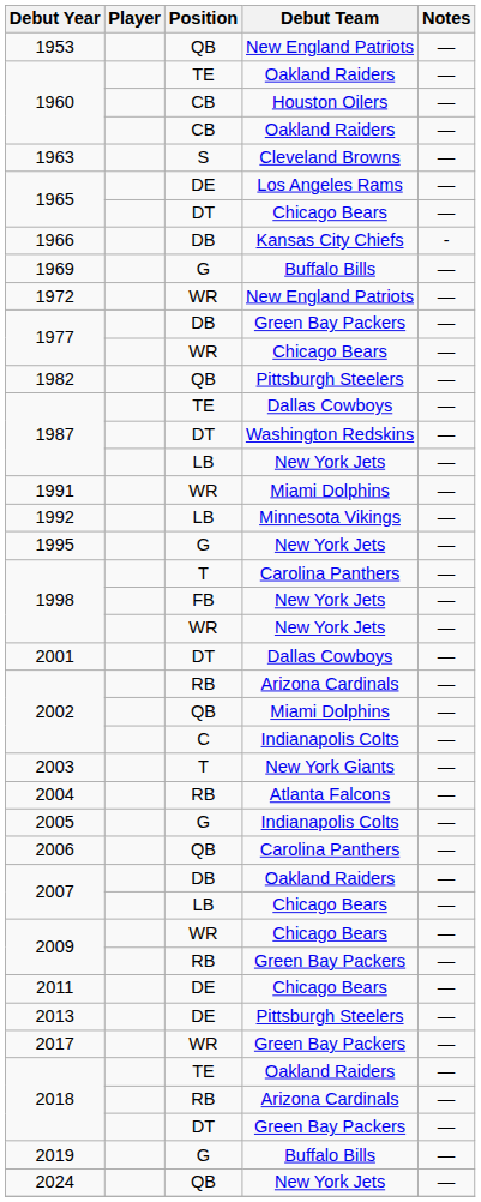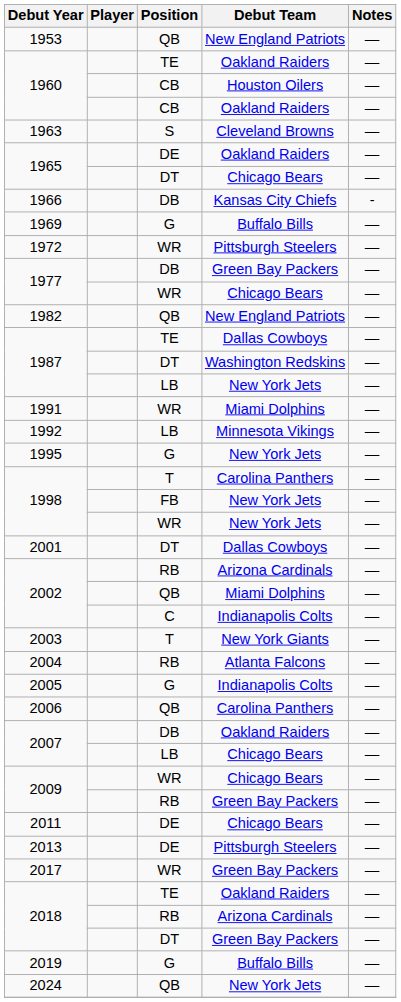1965 / DE | Debut Team: Los Angeles Rams -> Oakland Raiders
1972 | Debut Team: New England Patriots -> Pittsburgh Steelers
1982 | Debut Team: Pittsburgh Steelers -> New England Patriots
